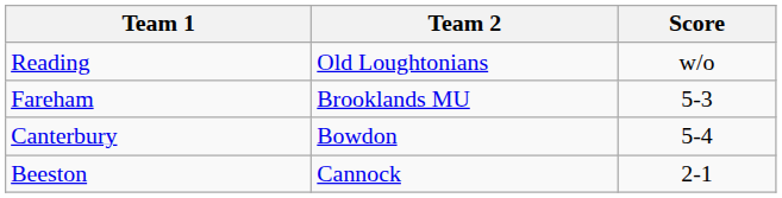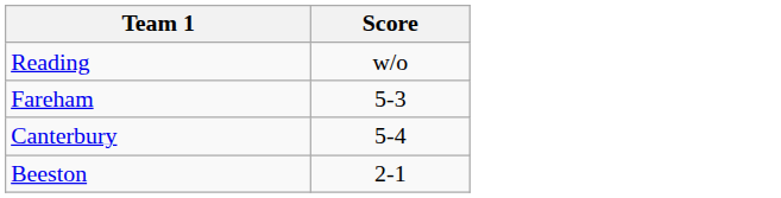- column: Team 2 | Old Loughtonians | Brooklands MU | Bowdon | Cannock
